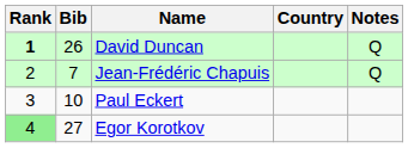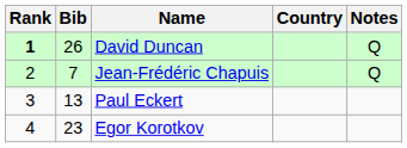Paul Eckert | Bib: 10 -> 13
Egor Korotkov | Rank: lightgreen background -> no background
Egor Korotkov | Bib: 27 -> 23
